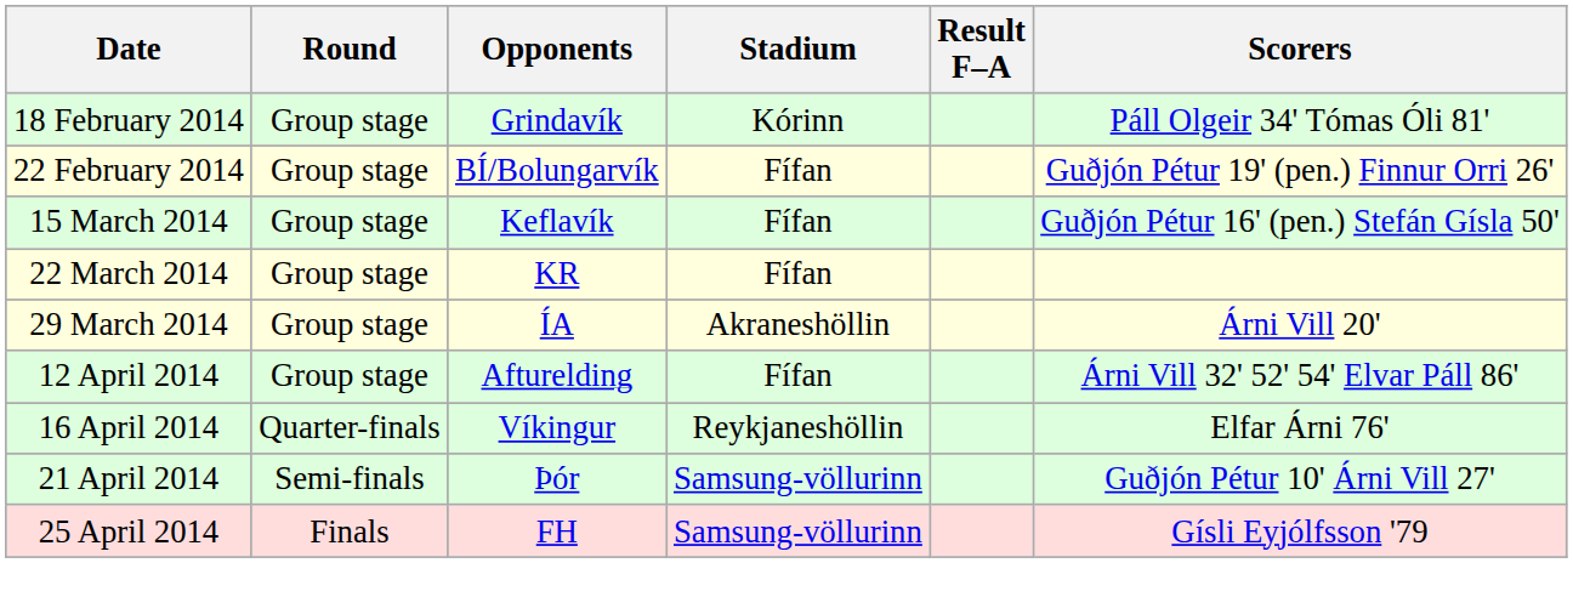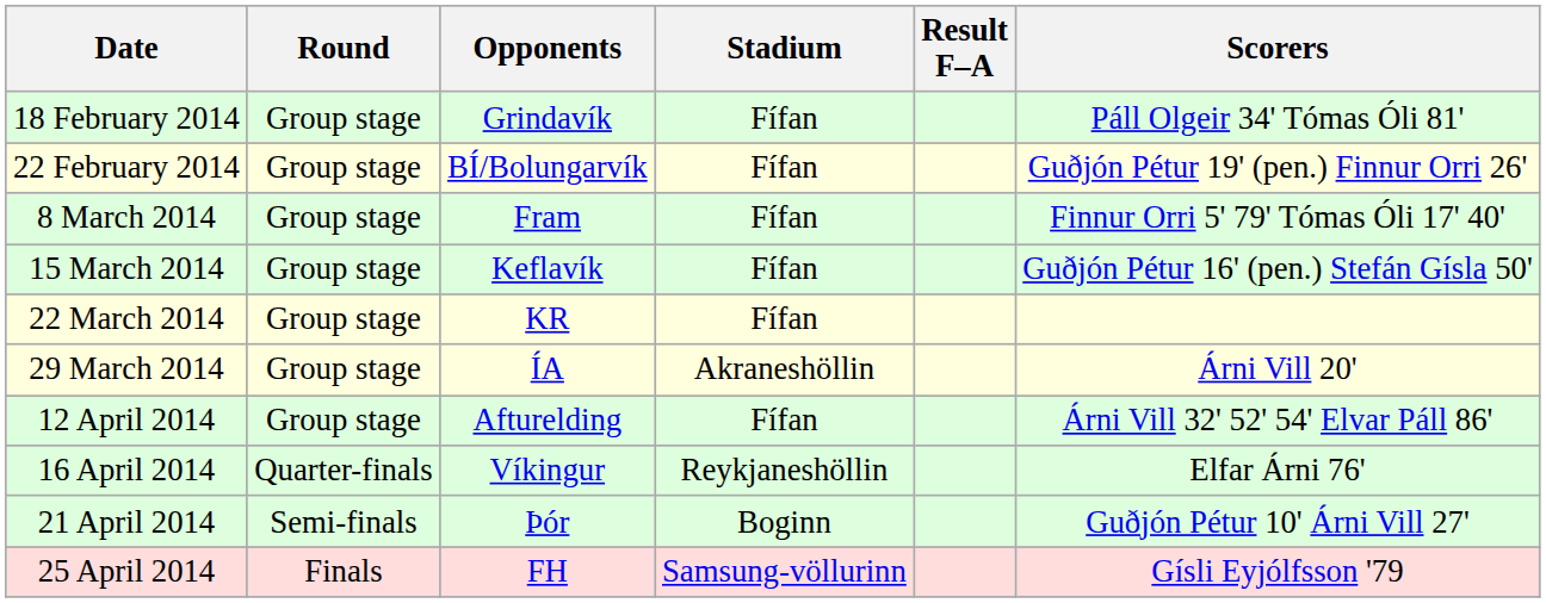18 February 2014 | Stadium: Kórinn -> Fífan
+ row: 8 March 2014 | Group stage | Fram | Fífan | Finnur Orri 5' 79' Tómas Óli 17' 40'
21 April 2014 | Stadium: Samsung-völlurinn -> Boginn
